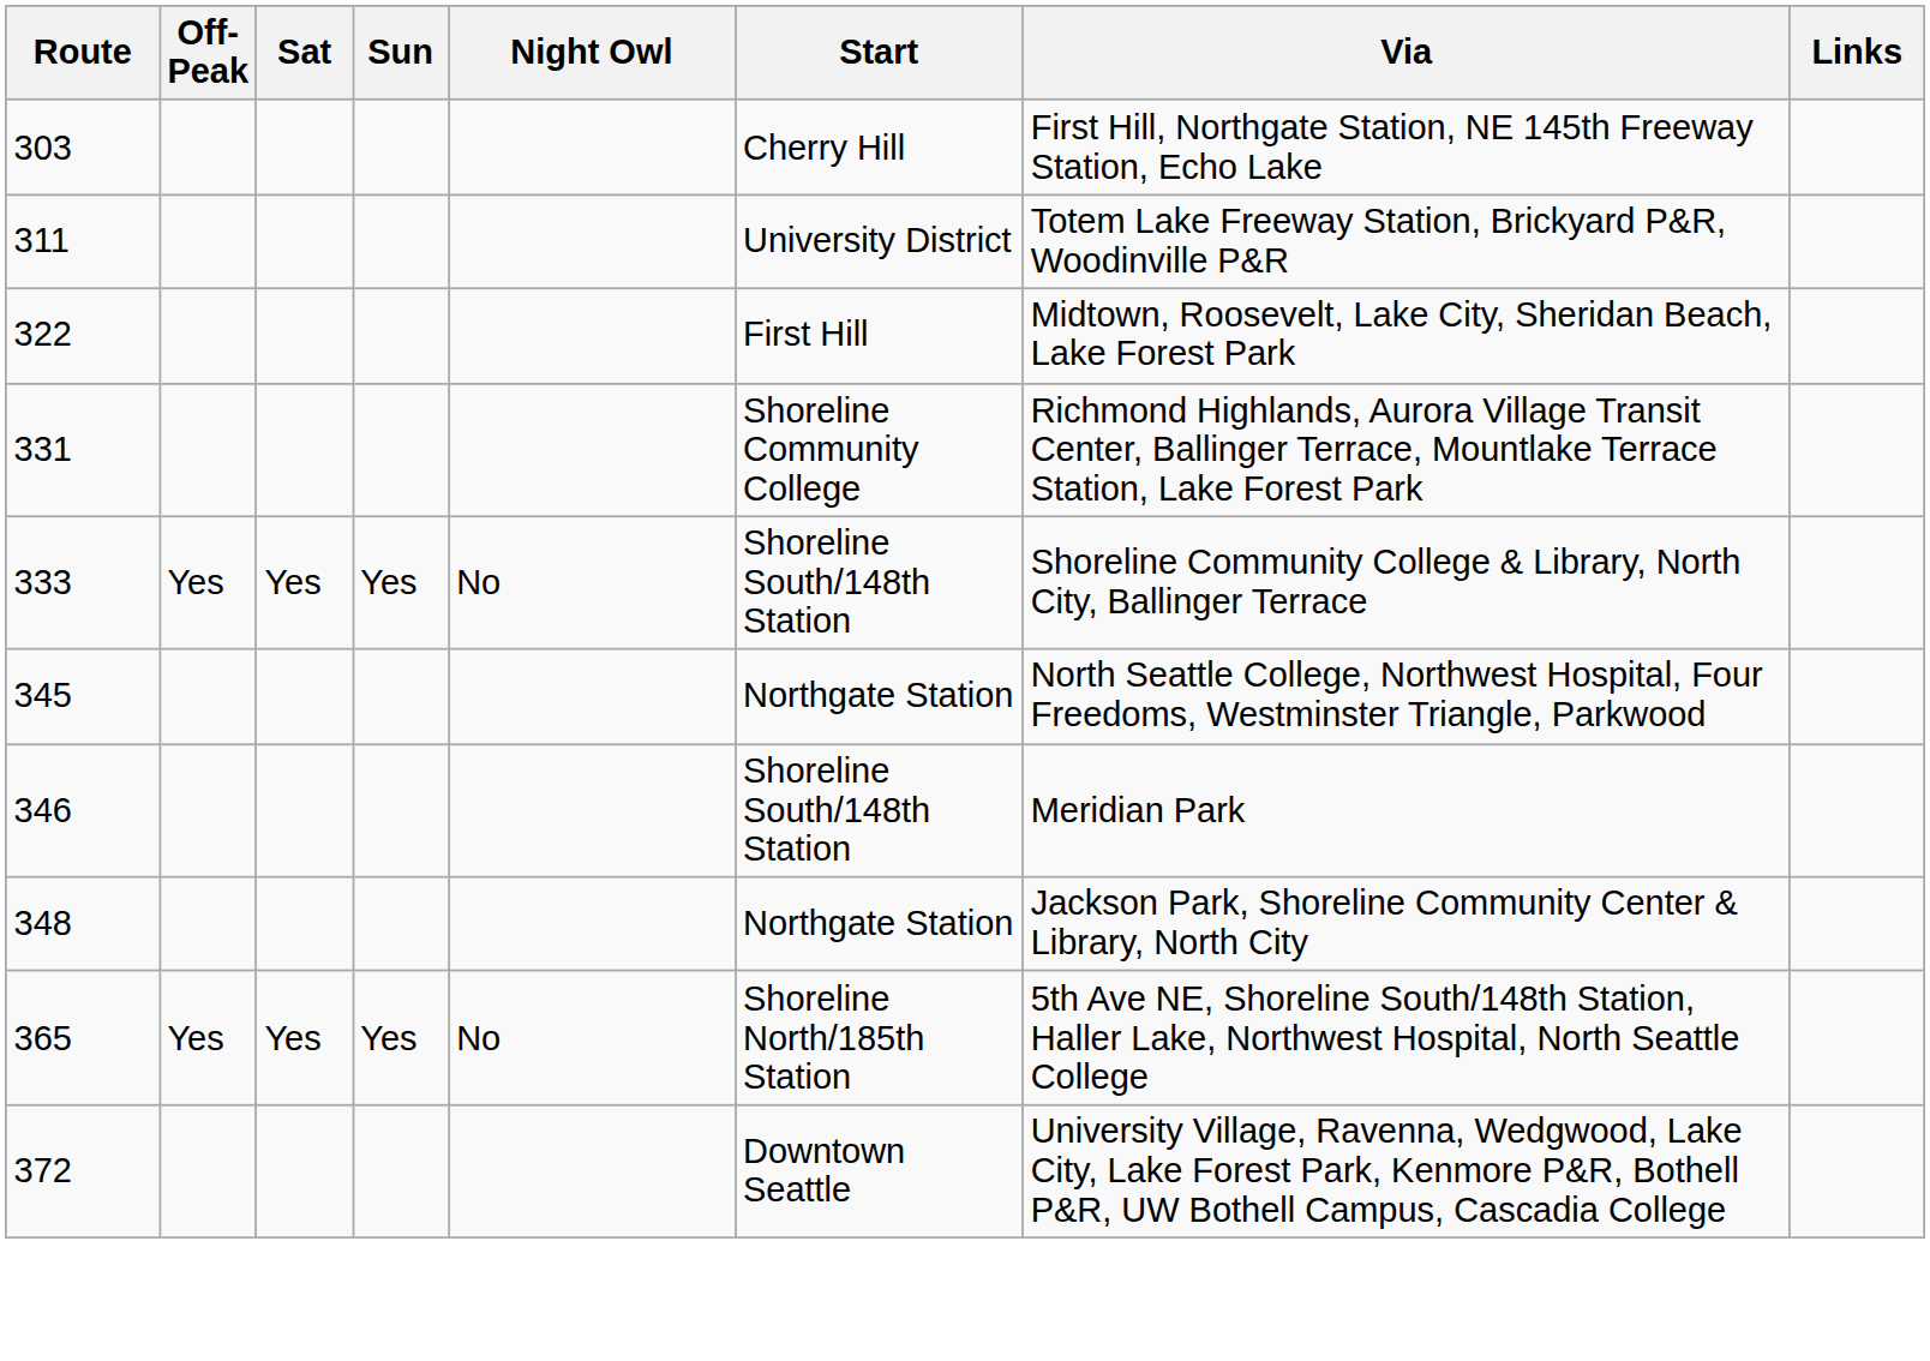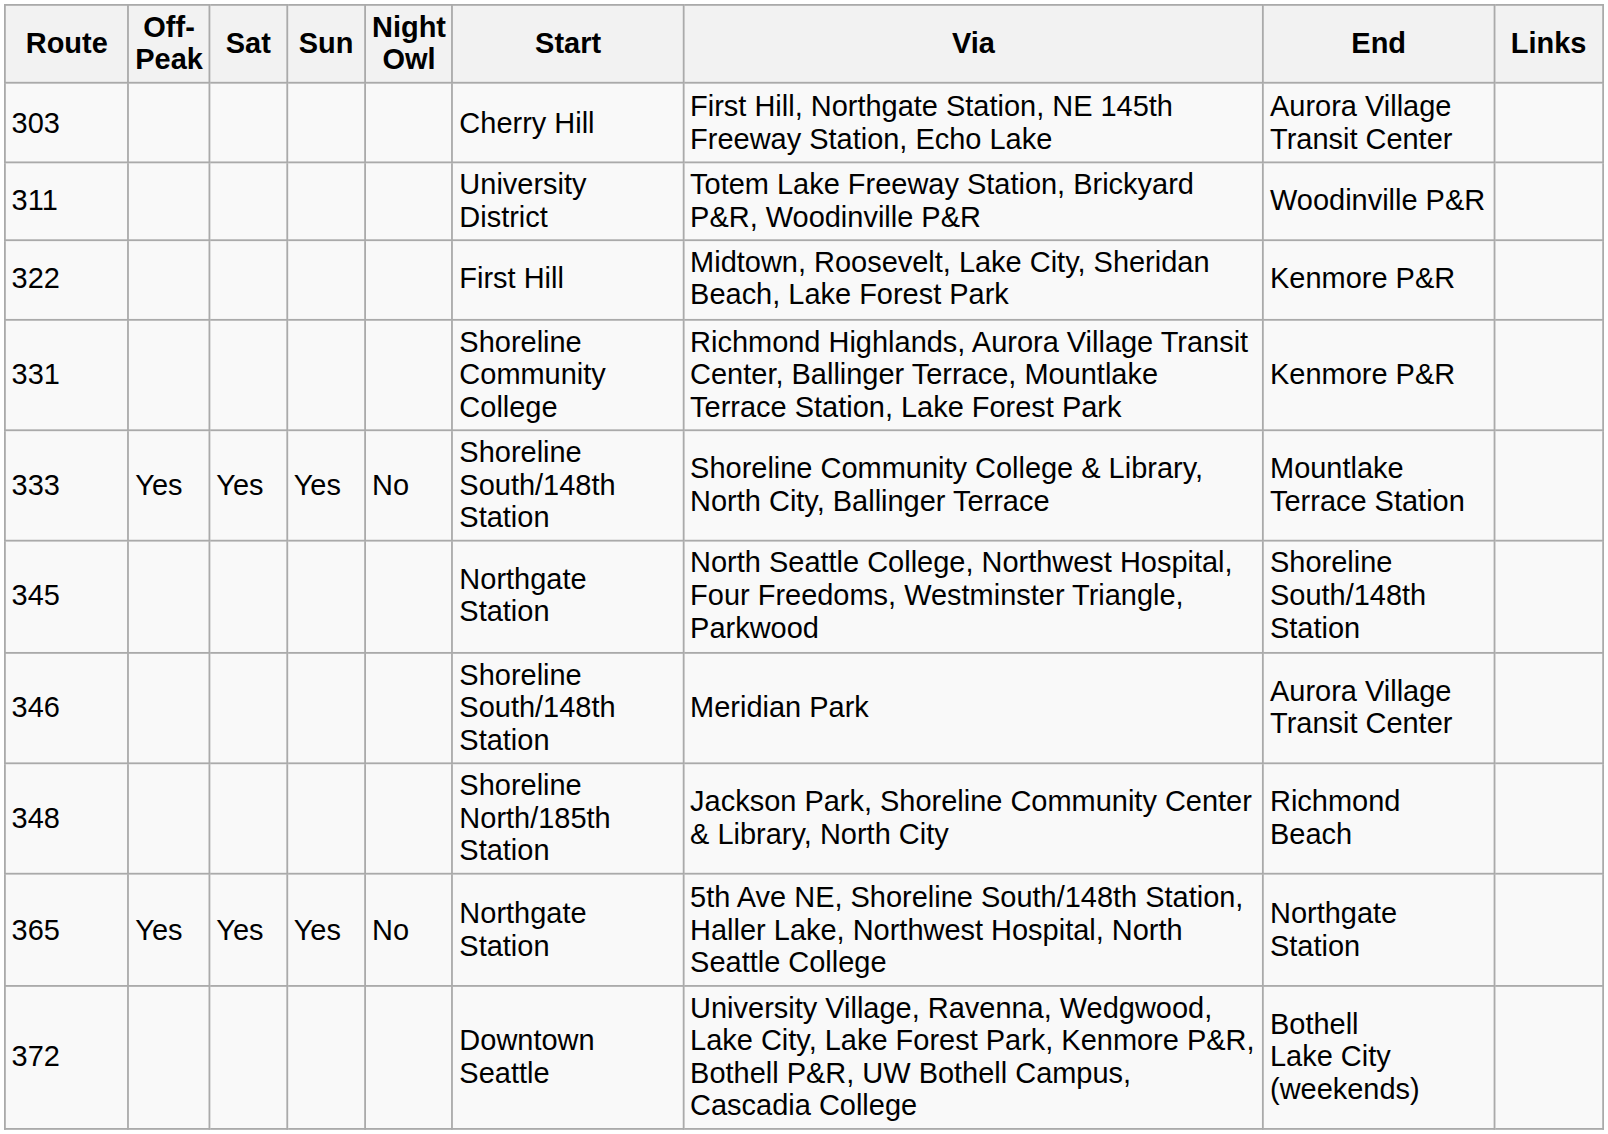+ column: End | Aurora Village Transit Center | Woodinville P&R | Kenmore P&R | Kenmore P&R | Mountlake Terrace Station | Shoreline South/148th Station | Aurora Village Transit Center | Richmond Beach | Northgate Station | Bothell Lake City (weekends)
348 | Start: Northgate Station -> Shoreline North/185th Station
365 | Start: Shoreline North/185th Station -> Northgate Station
